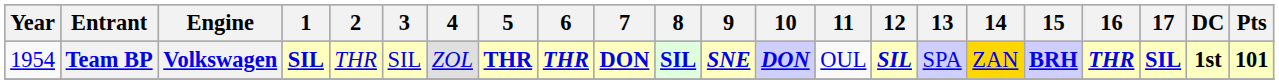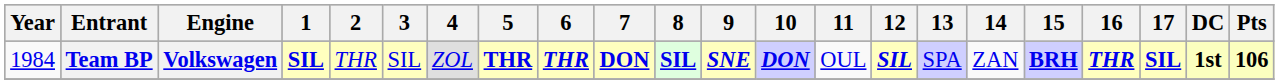Team BP | Year: 1954 -> 1984
Team BP | 14: gold background -> no background
Team BP | Pts: 101 -> 106
